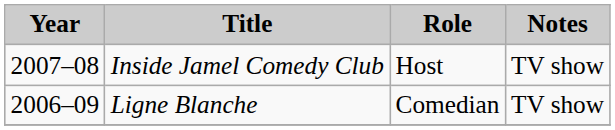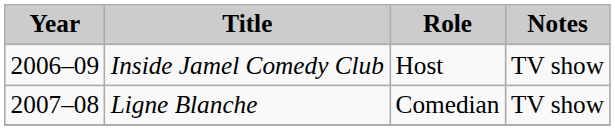Inside Jamel Comedy Club | Year: 2007–08 -> 2006–09
Ligne Blanche | Year: 2006–09 -> 2007–08
